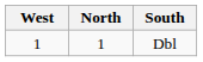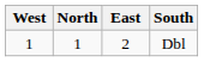+ column: East | 2
